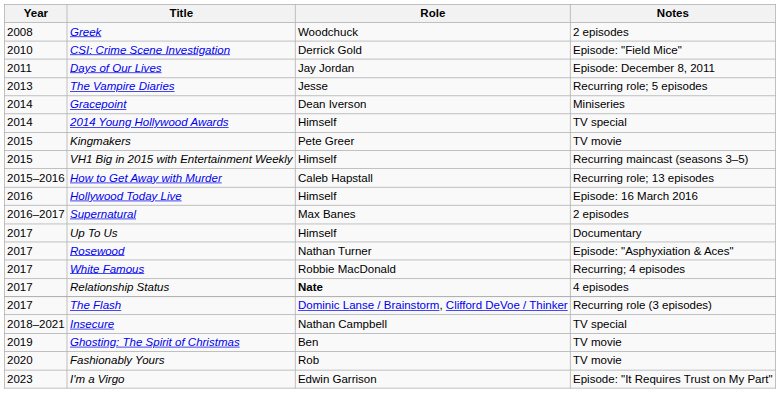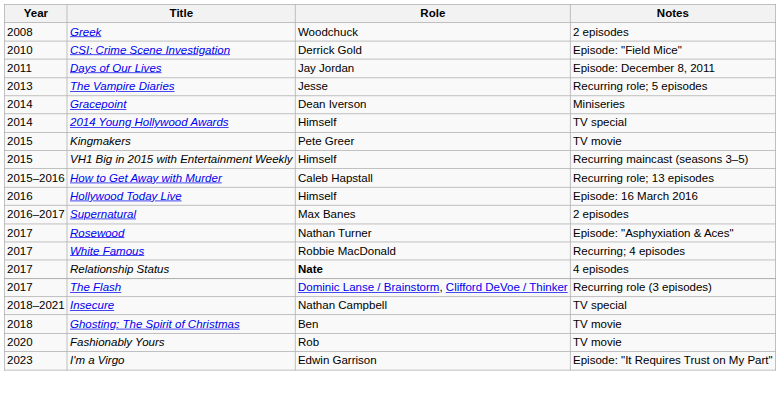- row: 2017 | Up To Us | Himself | Documentary
Ghosting: The Spirit of Christmas | Year: 2019 -> 2018
